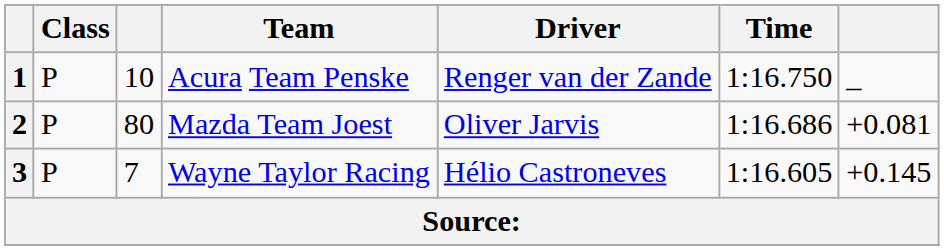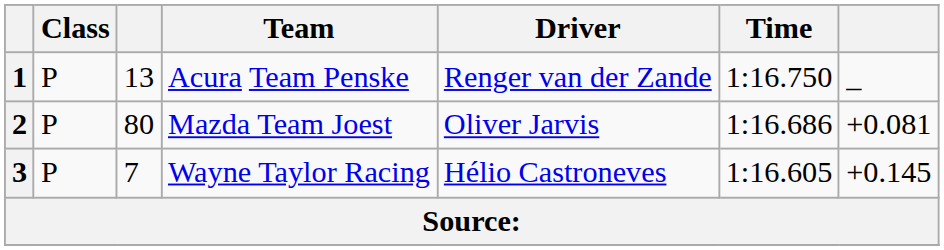1 | column 3: 10 -> 13
